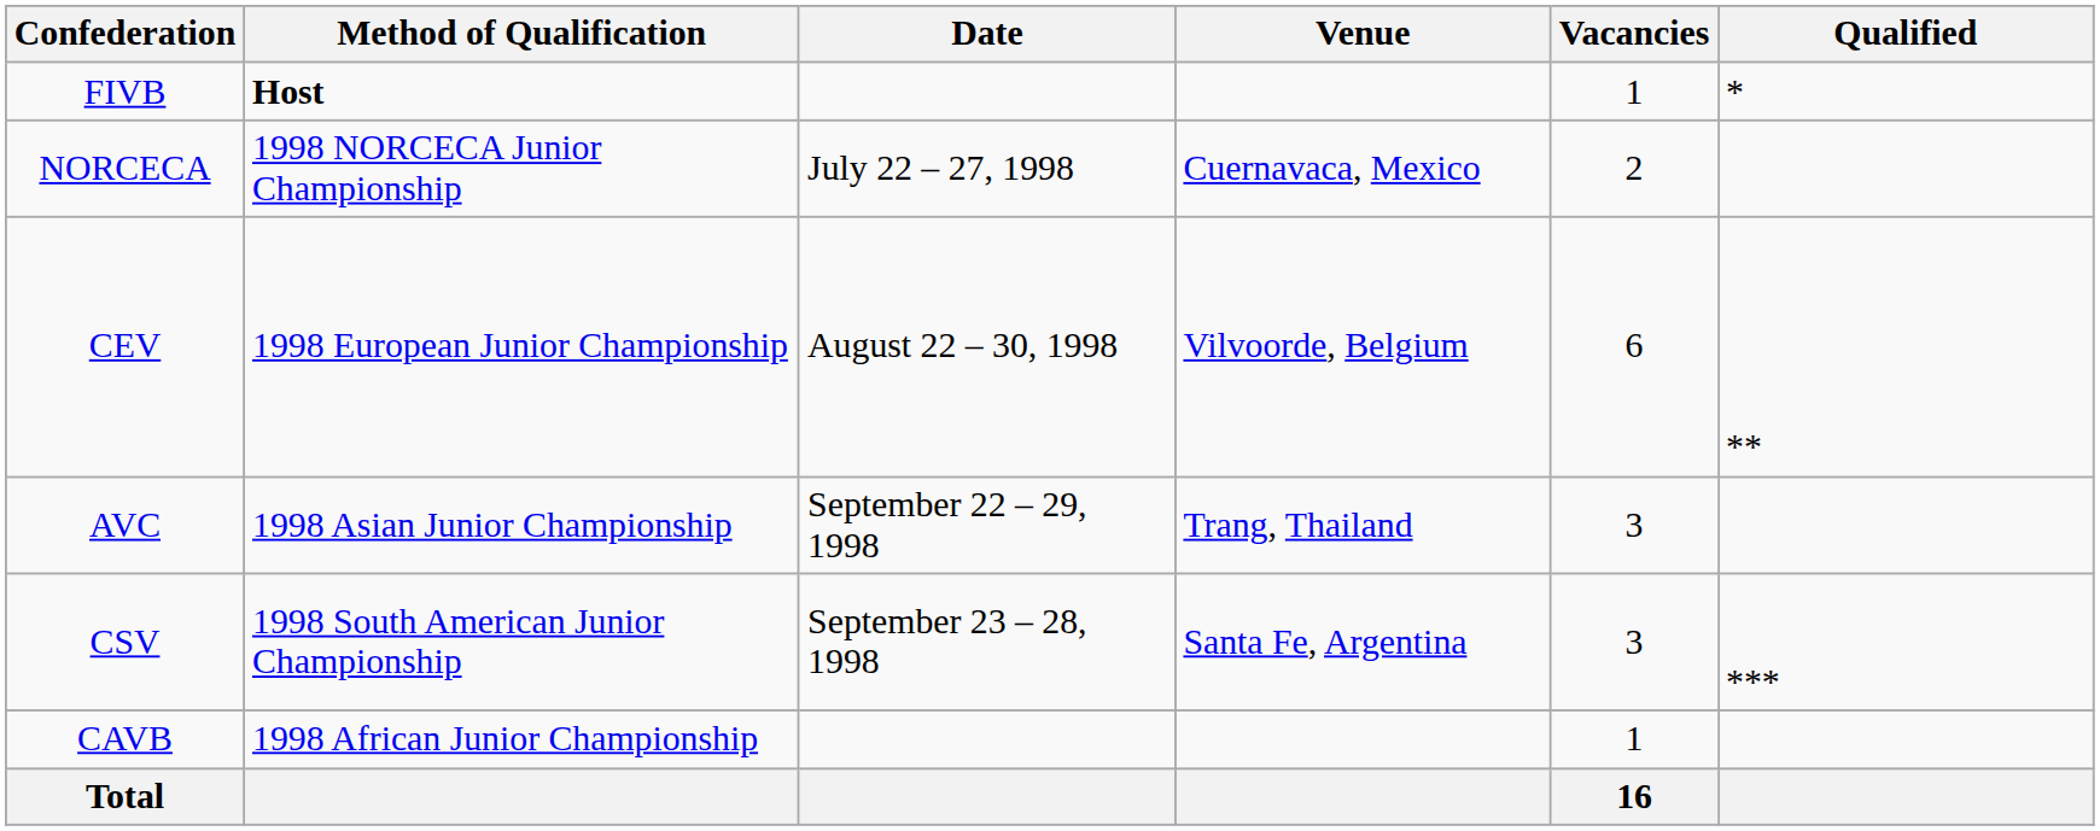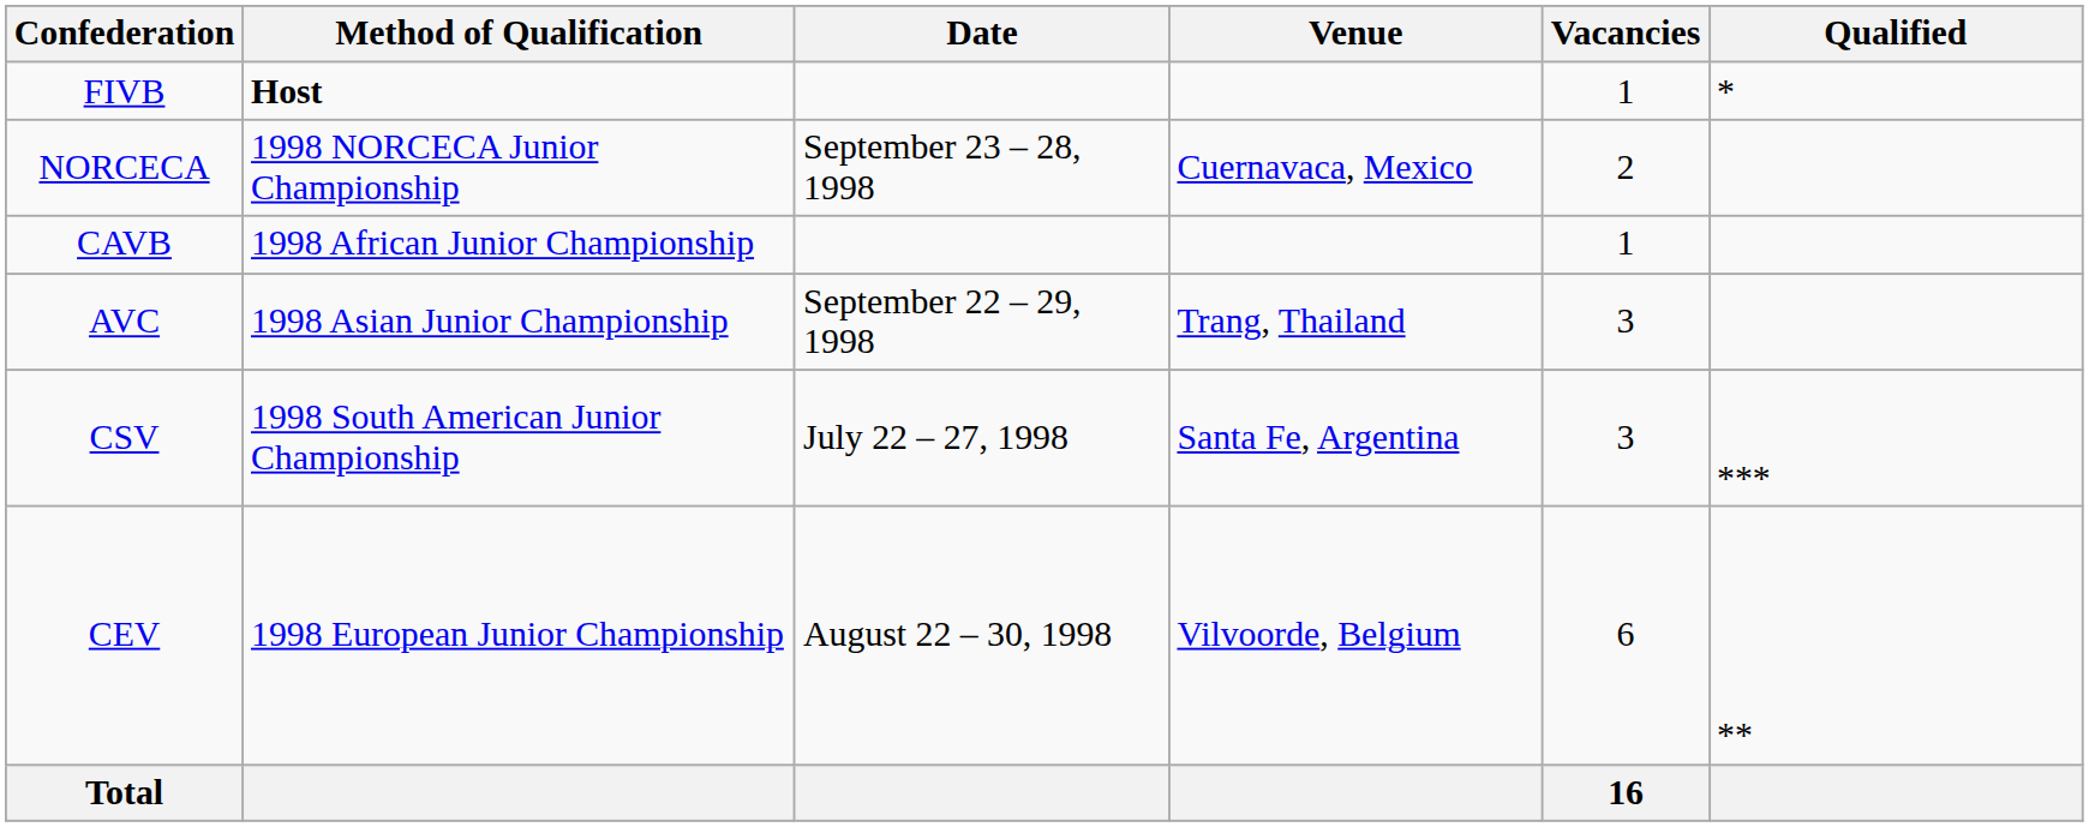NORCECA | Date: July 22 – 27, 1998 -> September 23 – 28, 1998
rows swapped: CEV <-> CAVB
CSV | Date: September 23 – 28, 1998 -> July 22 – 27, 1998
